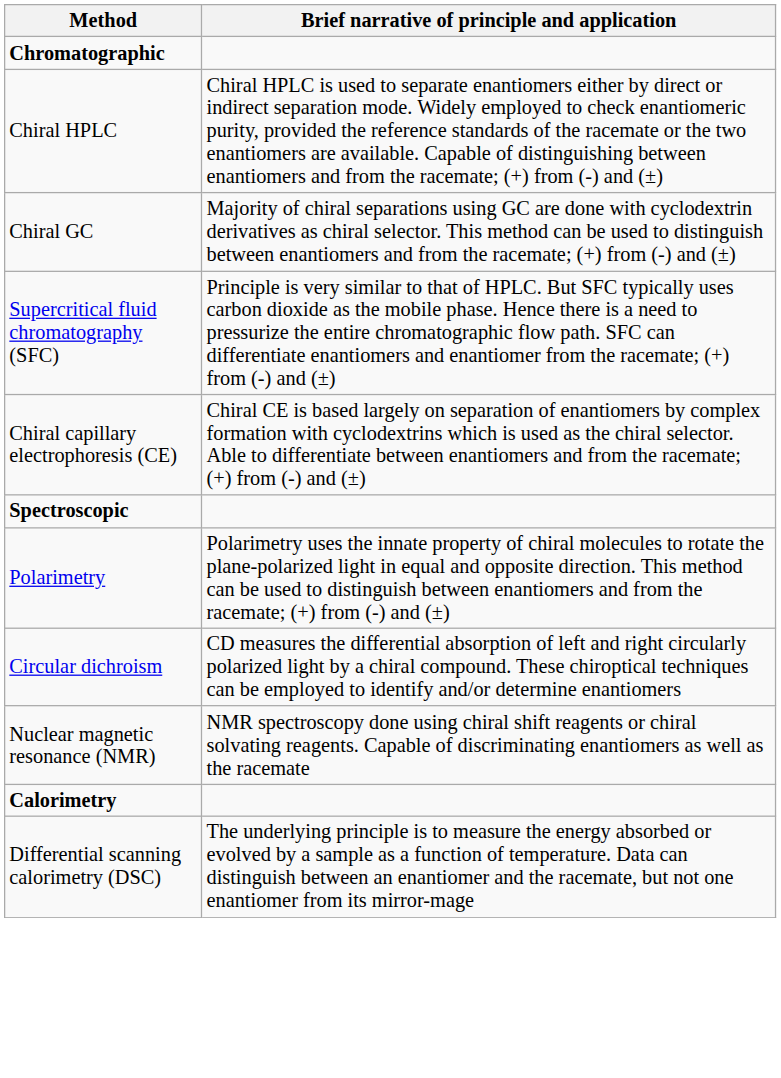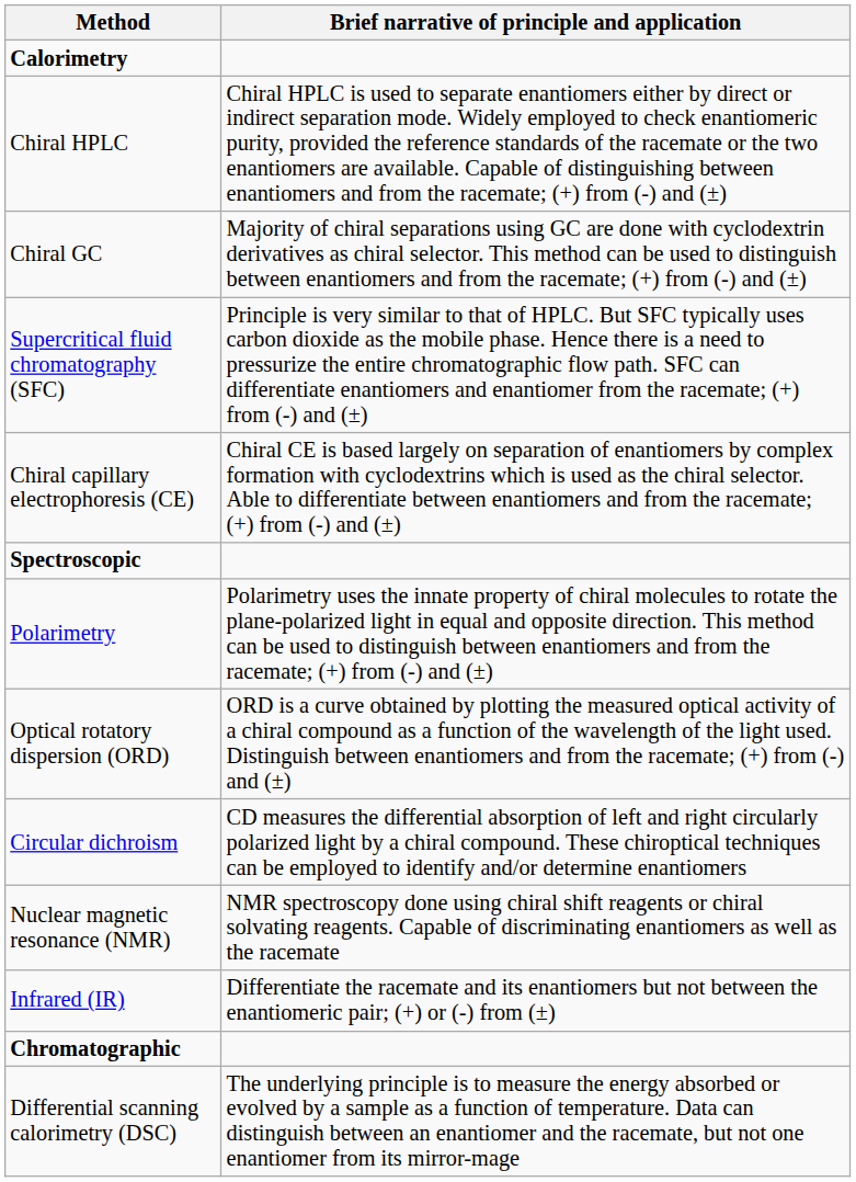rows swapped: Chromatographic <-> Calorimetry
+ row: Optical rotatory dispersion (ORD) | ORD is a curve obtained by plotting the measured optical activity of a chiral compound as a function of the wavelength of the light used. Distinguish between enantiomers and from the racemate; (+) from (-) and (±)
+ row: Infrared (IR) | Differentiate the racemate and its enantiomers but not between the enantiomeric pair; (+) or (-) from (±)
